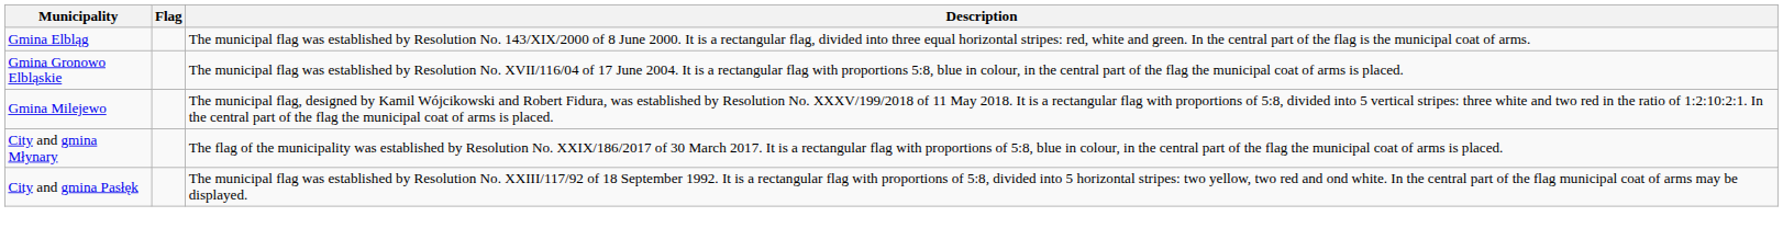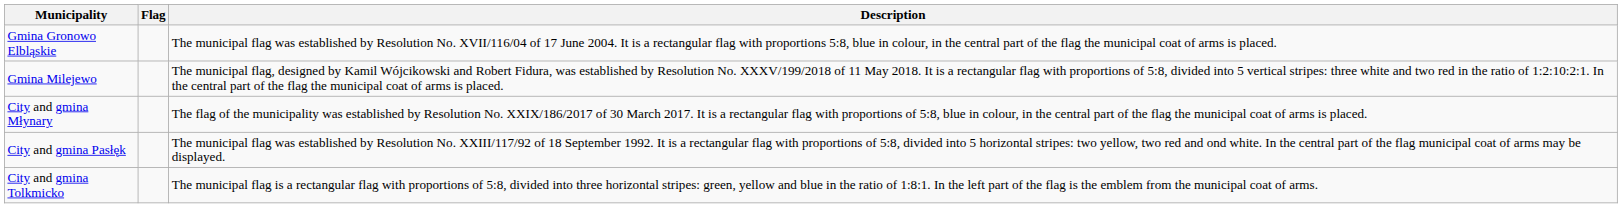- row: Gmina Elbląg | The municipal flag was established by Resolution No. 143/XIX/2000 of 8 June 2000. It is a rectangular flag, divided into three equal horizontal stripes: red, white and green. In the central part of the flag is the municipal coat of arms.
+ row: City and gmina Tolkmicko | The municipal flag is a rectangular flag with proportions of 5:8, divided into three horizontal stripes: green, yellow and blue in the ratio of 1:8:1. In the left part of the flag is the emblem from the municipal coat of arms.
